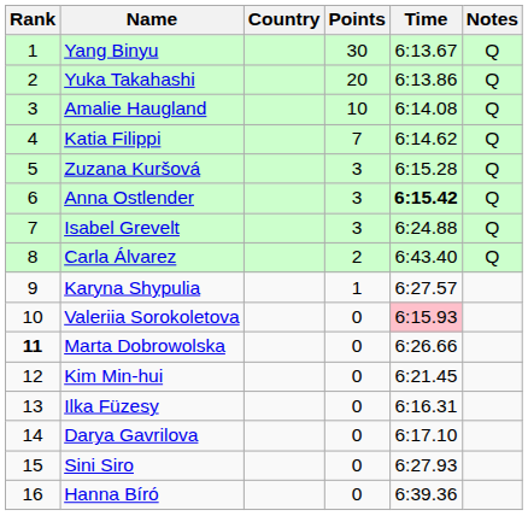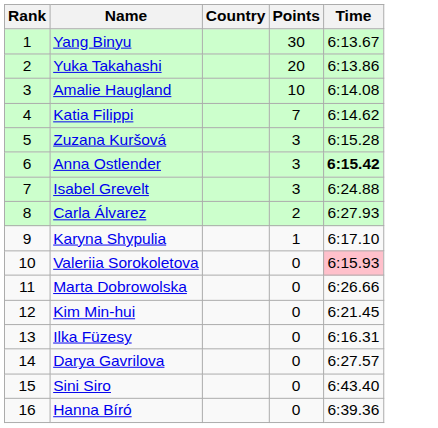- column: Notes | Q | Q | Q | Q | Q | Q | Q | Q
Carla Álvarez | Time: 6:43.40 -> 6:27.93
Karyna Shypulia | Time: 6:27.57 -> 6:17.10
Marta Dobrowolska | Rank: bold -> normal
Darya Gavrilova | Time: 6:17.10 -> 6:27.57
Sini Siro | Time: 6:27.93 -> 6:43.40
